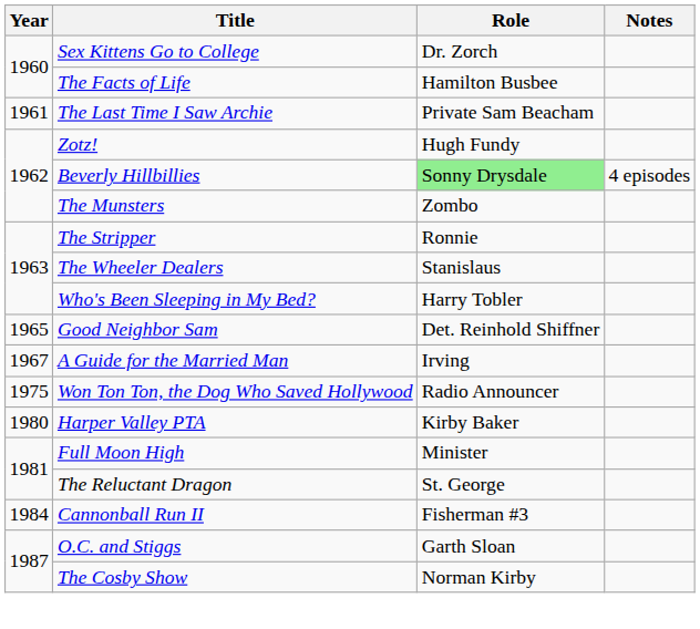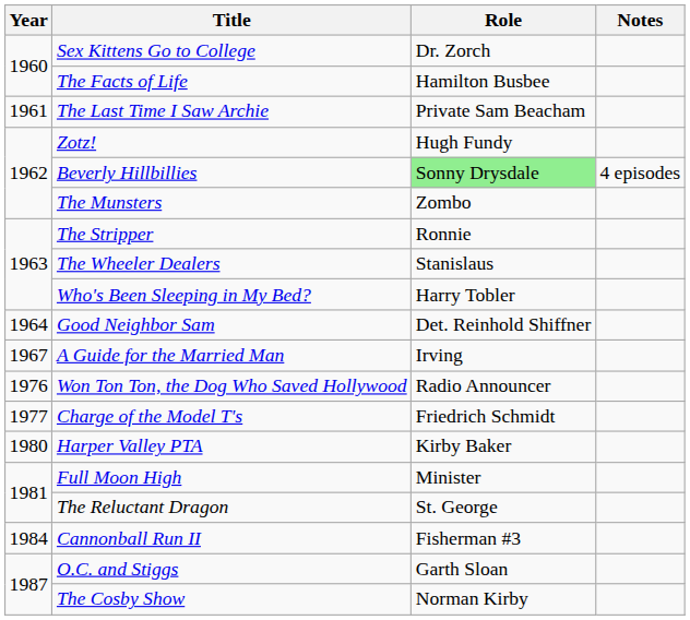Good Neighbor Sam | Year: 1965 -> 1964
Won Ton Ton, the Dog Who Saved Hollywood | Year: 1975 -> 1976
+ row: 1977 | Charge of the Model T's | Friedrich Schmidt
